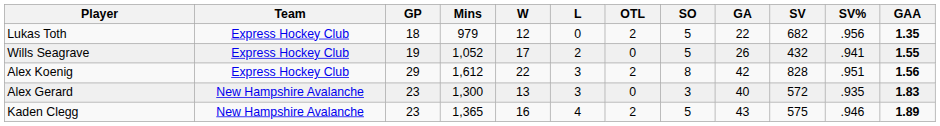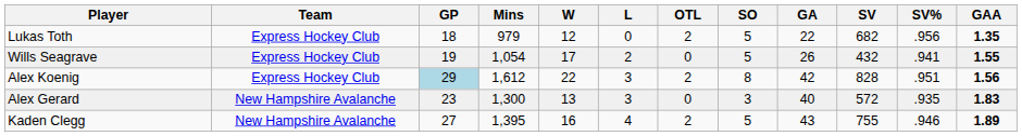Wills Seagrave | Mins: 1,052 -> 1,054
Alex Koenig | GP: no background -> lightblue background
Kaden Clegg | GP: 23 -> 27
Kaden Clegg | Mins: 1,365 -> 1,395
Kaden Clegg | SV: 575 -> 755
